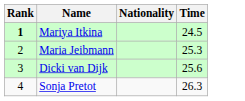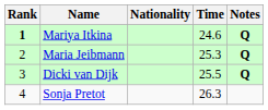+ column: Notes | Q | Q | Q
Mariya Itkina | Time: 24.5 -> 24.6
Dicki van Dijk | Time: 25.6 -> 25.5
